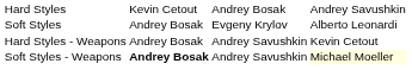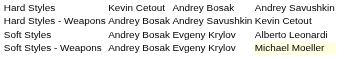rows swapped: Soft Styles <-> Hard Styles - Weapons
Soft Styles - Weapons | column 2: bold -> normal
Soft Styles - Weapons | column 3: Andrey Savushkin -> Evgeny Krylov
